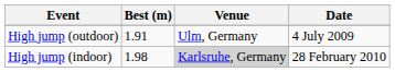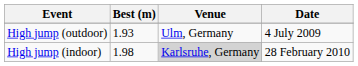High jump (outdoor) | Best (m): 1.91 -> 1.93
